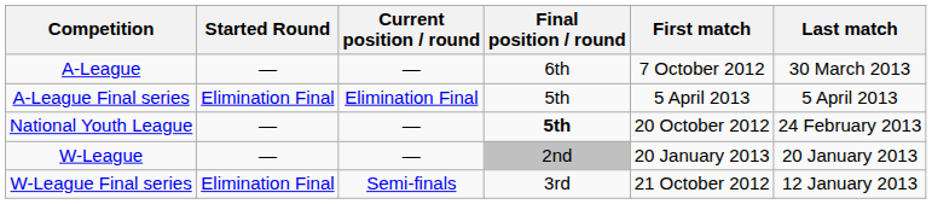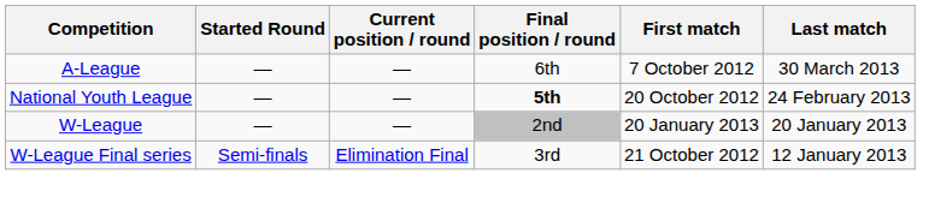- row: A-League Final series | Elimination Final | Elimination Final | 5th | 5 April 2013 | 5 April 2013
W-League Final series | Started Round: Elimination Final -> Semi-finals
W-League Final series | Current position / round: Semi-finals -> Elimination Final
